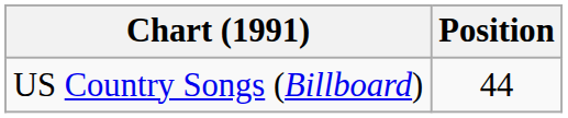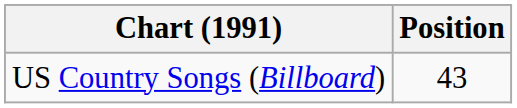US Country Songs (Billboard) | Position: 44 -> 43
